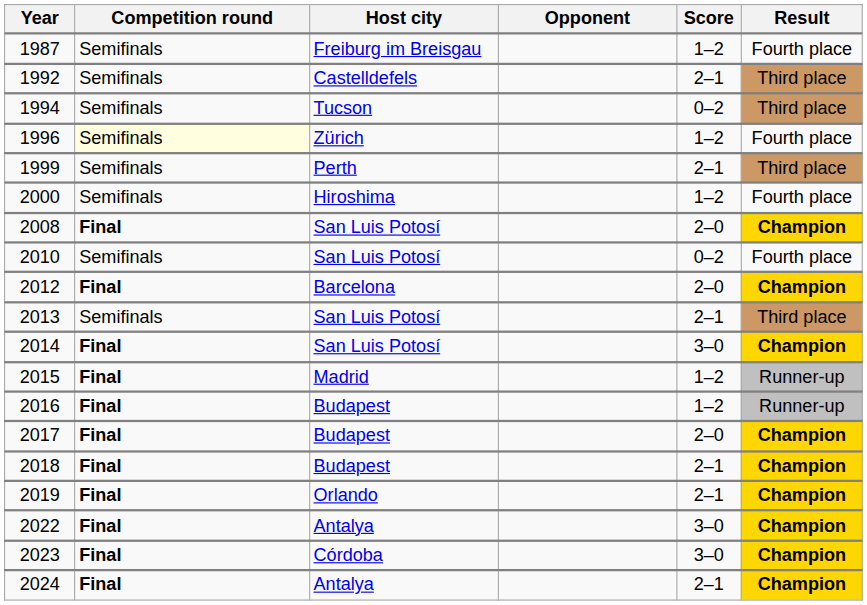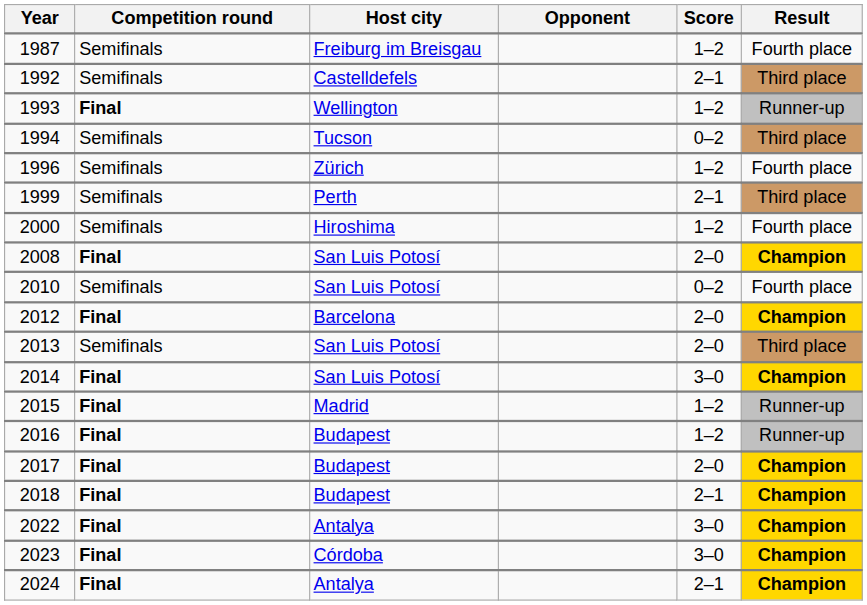+ row: 1993 | Final | Wellington | 1–2 | Runner-up
1996 | Competition round: lightyellow background -> no background
2013 | Score: 2–1 -> 2–0
- row: 2019 | Final | Orlando | 2–1 | Champion
